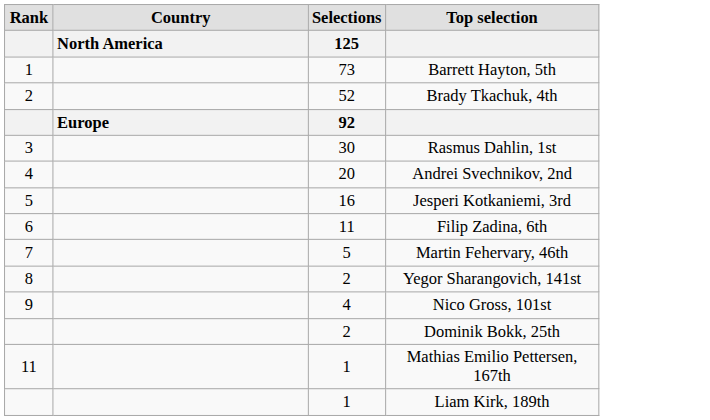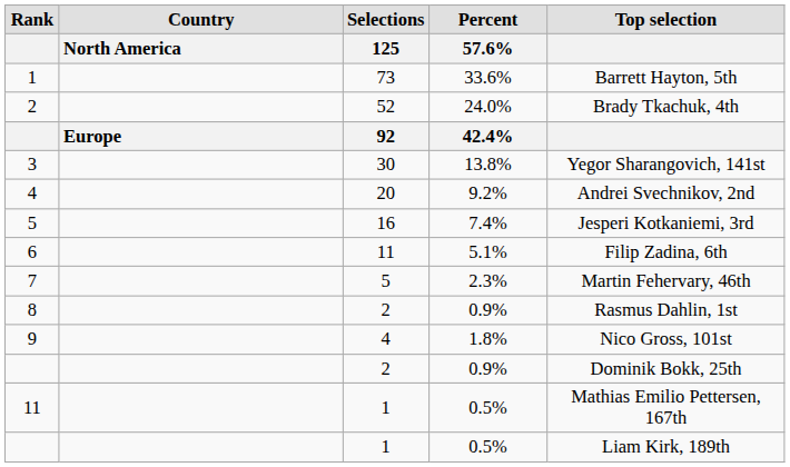+ column: Percent | 57.6% | 33.6% | 24.0% | 42.4% | 13.8% | 9.2% | 7.4% | 5.1% | 2.3% | 0.9% | 1.8% | 0.9% | 0.5% | 0.5%
3 | Top selection: Rasmus Dahlin, 1st -> Yegor Sharangovich, 141st
8 | Top selection: Yegor Sharangovich, 141st -> Rasmus Dahlin, 1st
